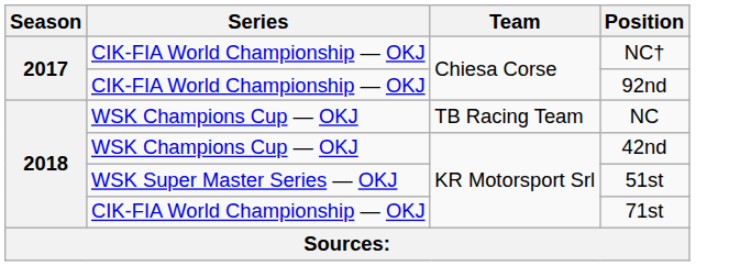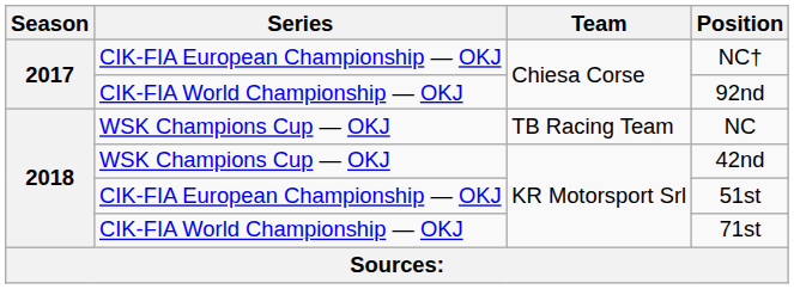NC† | Series: CIK-FIA World Championship — OKJ -> CIK-FIA European Championship — OKJ
51st | Series: WSK Super Master Series — OKJ -> CIK-FIA European Championship — OKJ
